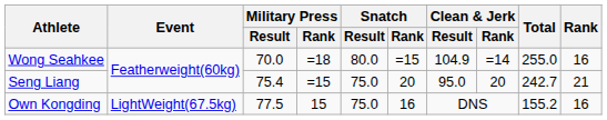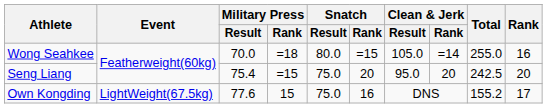Wong Seahkee | Clean & Jerk / Result: 104.9 -> 105.0
Seng Liang | Total: 242.7 -> 242.5
Seng Liang | Rank: 21 -> 20
Own Kongding | Military Press / Result: 77.5 -> 77.6
Own Kongding | Rank: 16 -> 17
